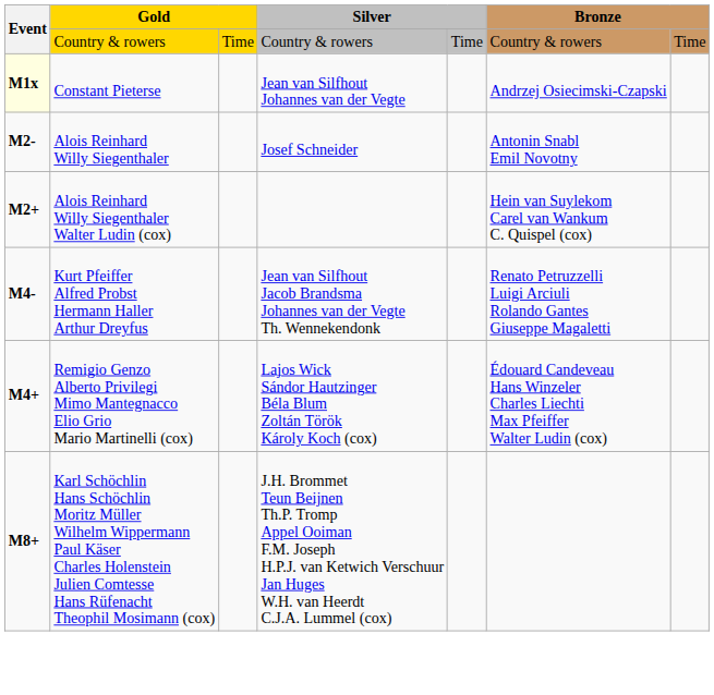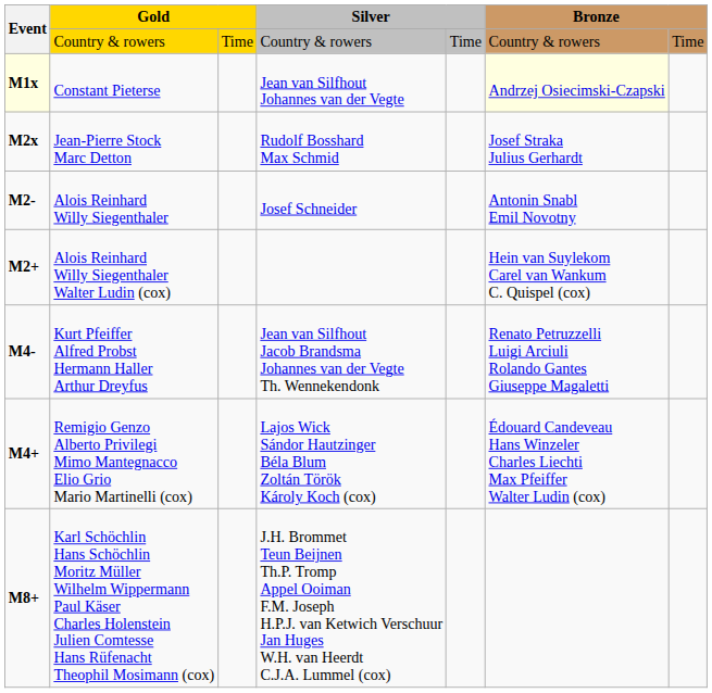Constant Pieterse | column 6: no background -> lightyellow background
+ row: M2x | Jean-Pierre Stock Marc Detton | Rudolf Bosshard Max Schmid | Josef Straka Julius Gerhardt
